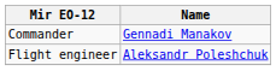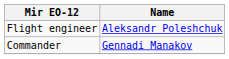rows swapped: Commander <-> Flight engineer
